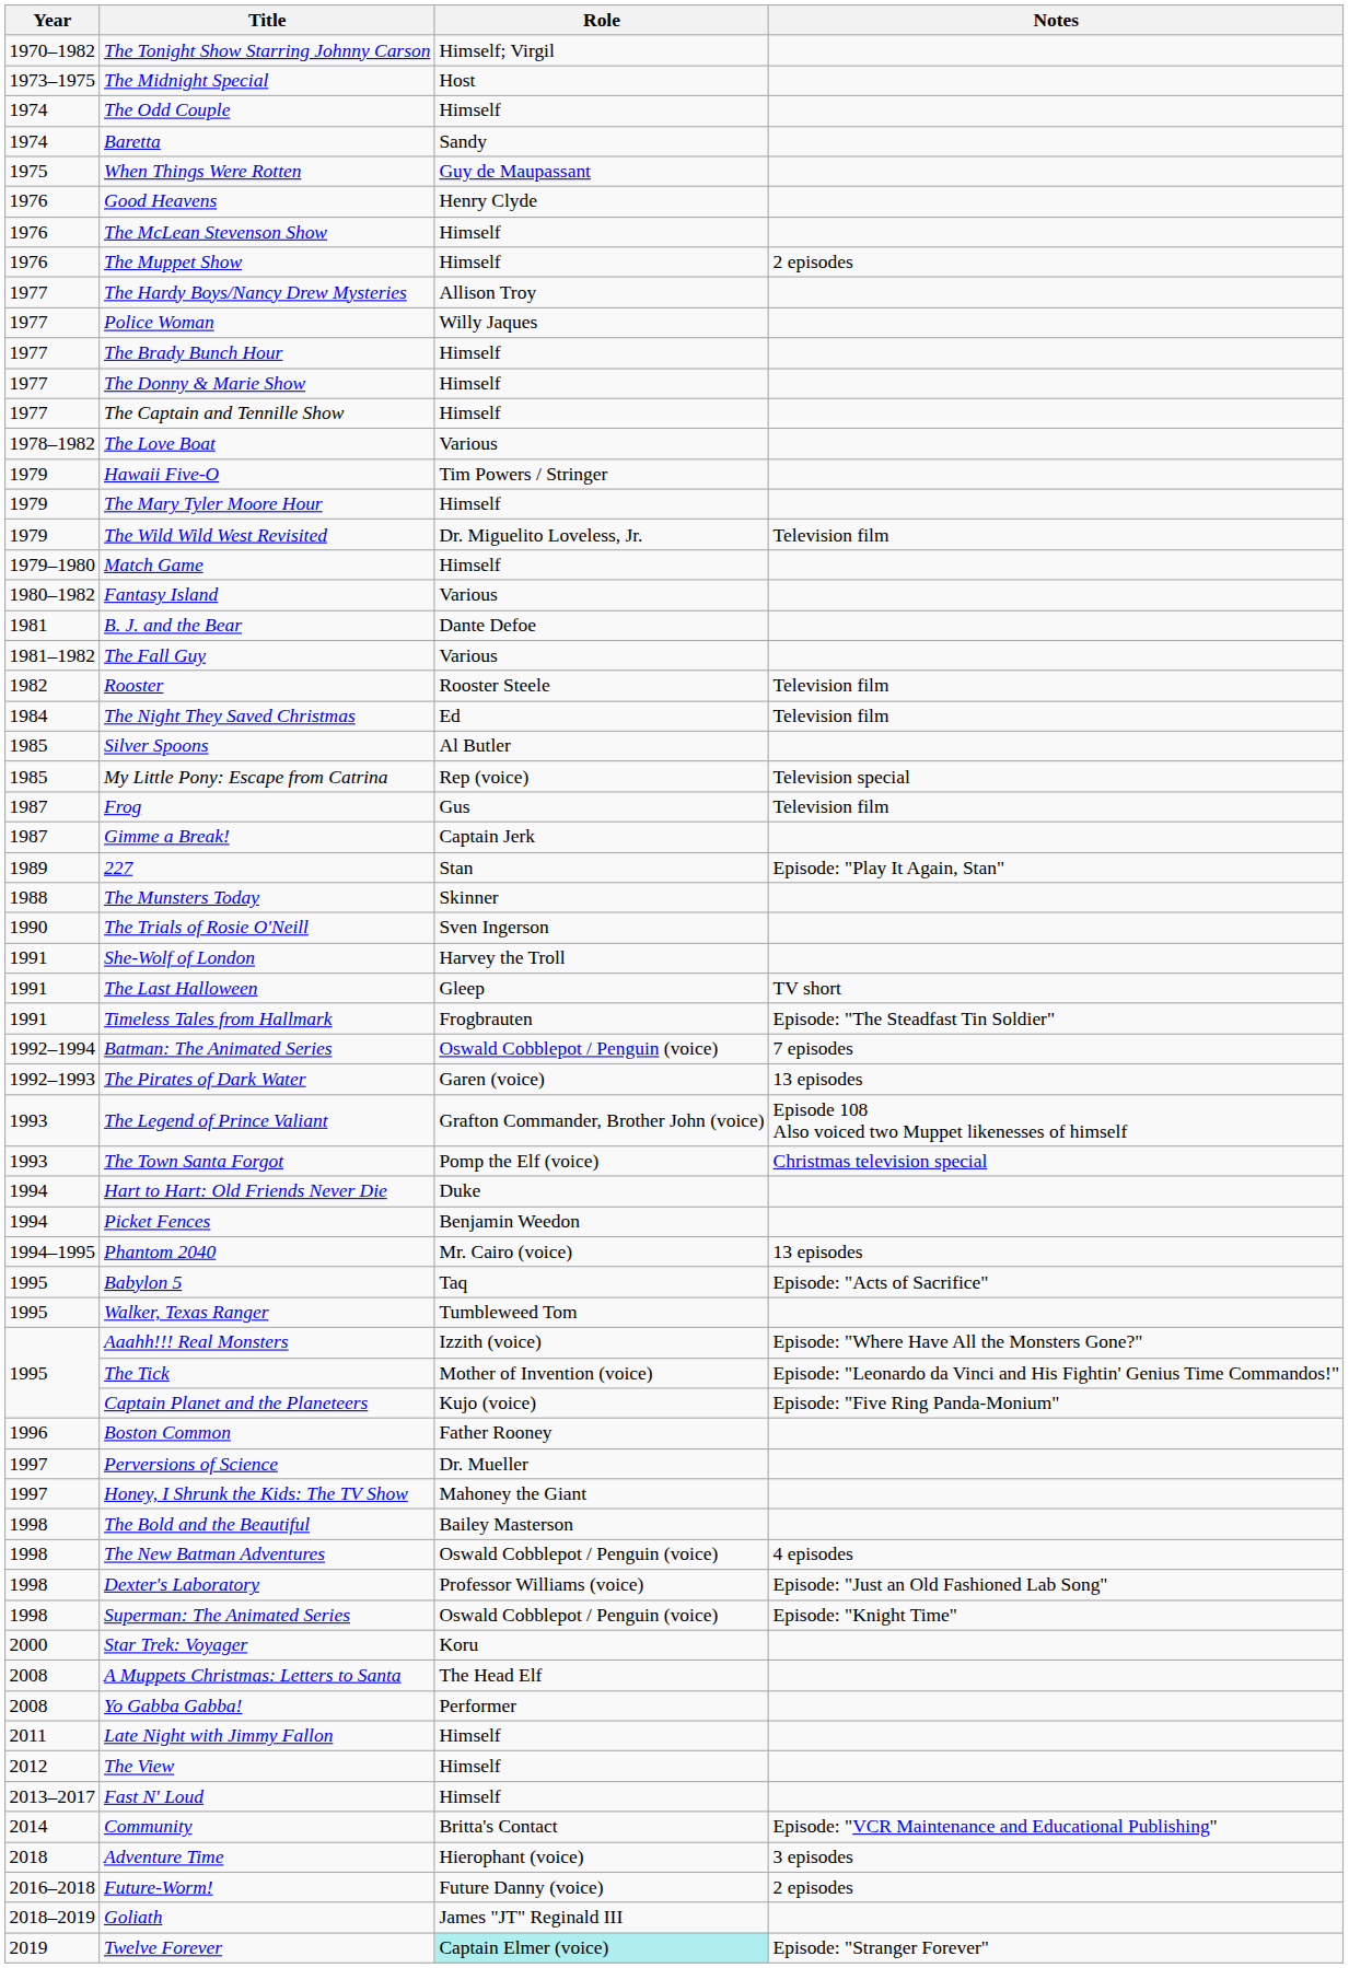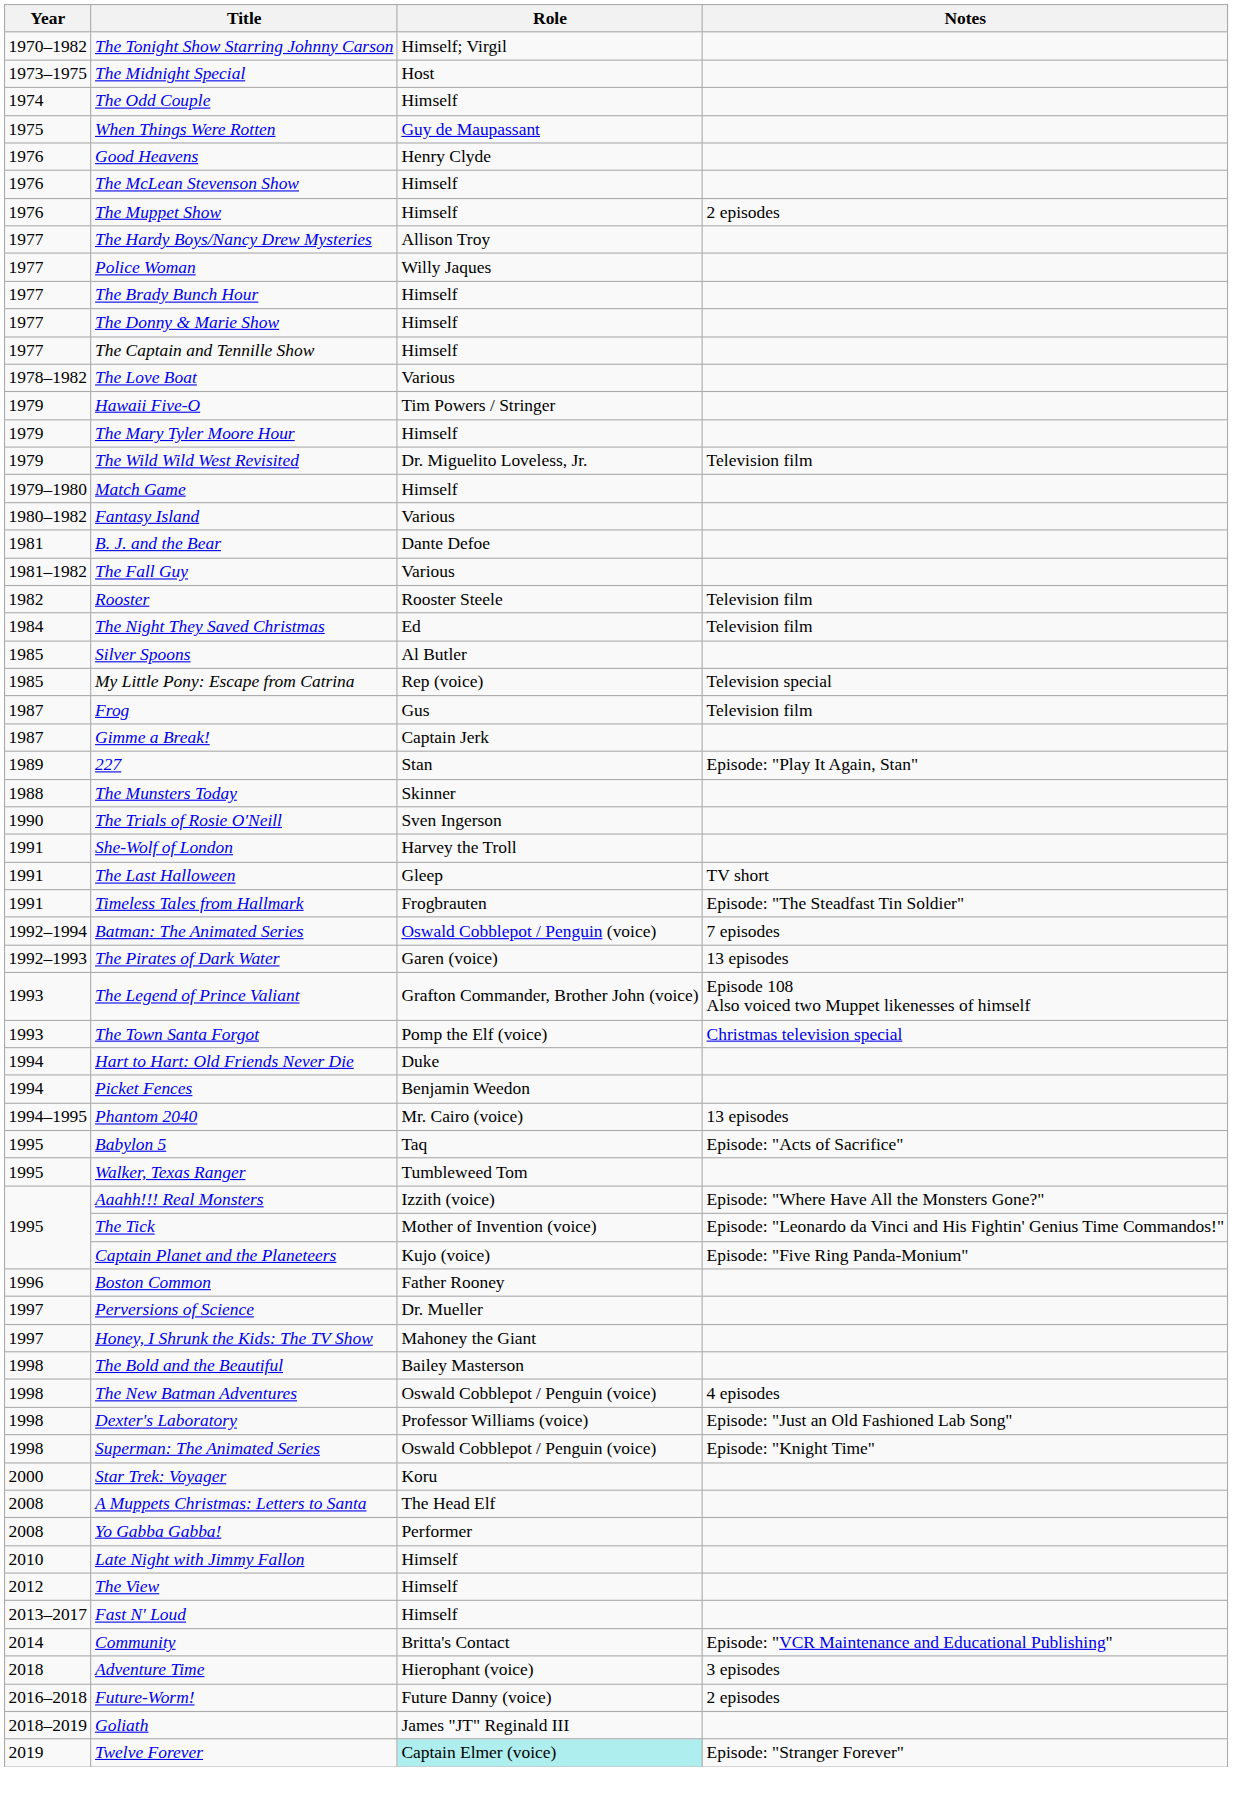- row: 1974 | Baretta | Sandy
Late Night with Jimmy Fallon | Year: 2011 -> 2010
